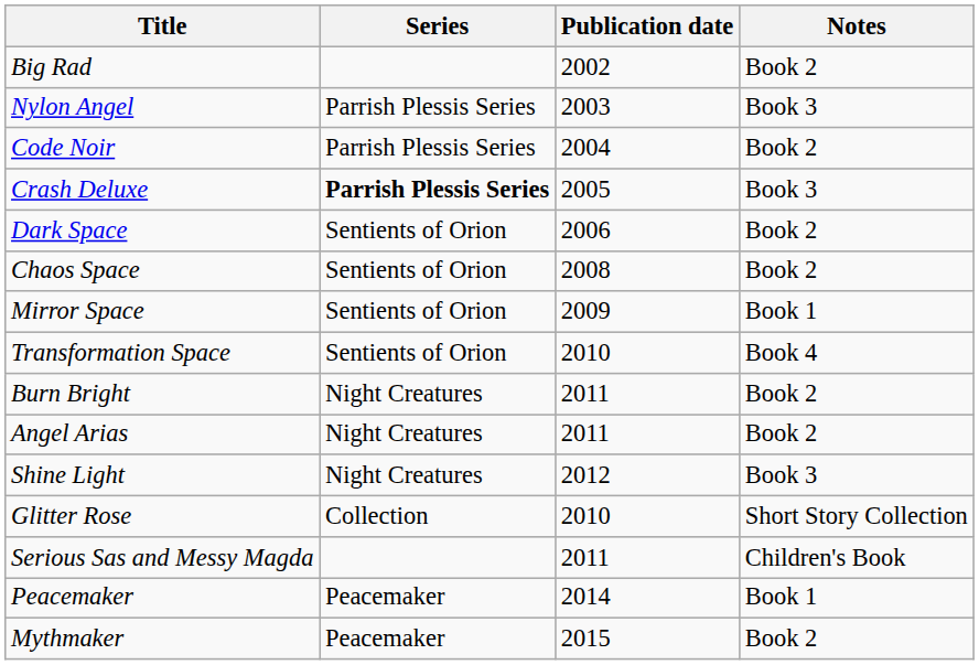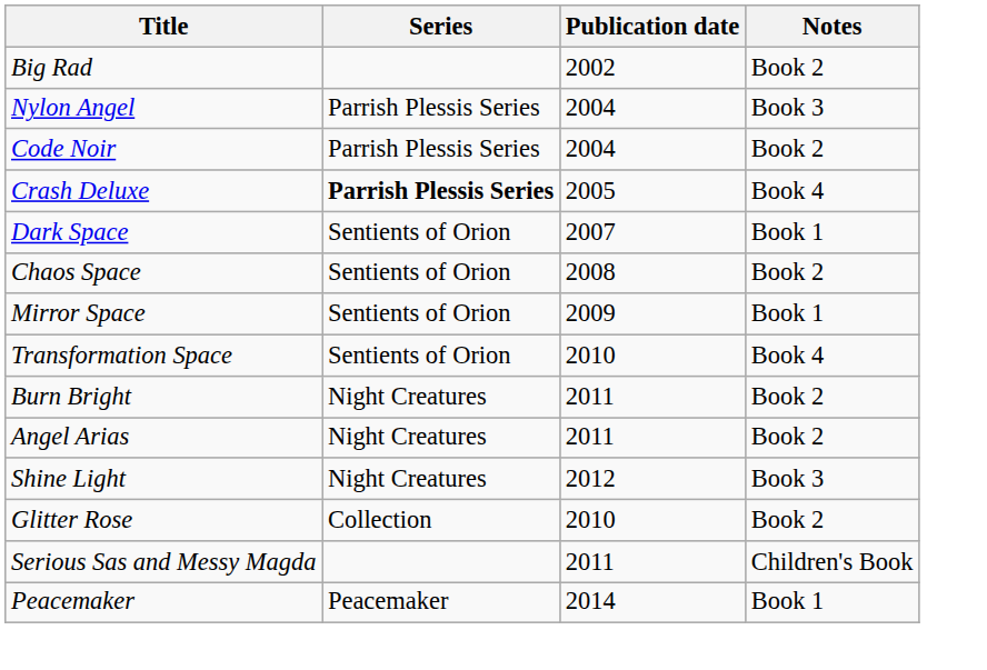Nylon Angel | Publication date: 2003 -> 2004
Crash Deluxe | Notes: Book 3 -> Book 4
Dark Space | Publication date: 2006 -> 2007
Dark Space | Notes: Book 2 -> Book 1
Glitter Rose | Notes: Short Story Collection -> Book 2
- row: Mythmaker | Peacemaker | 2015 | Book 2
